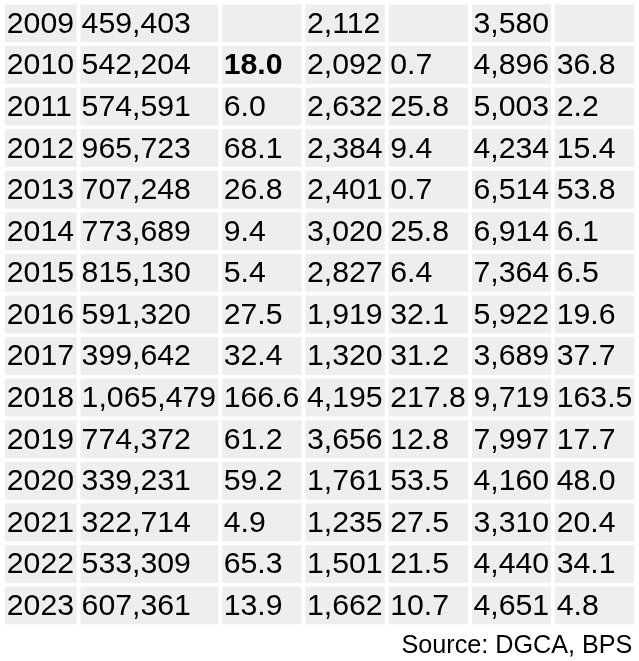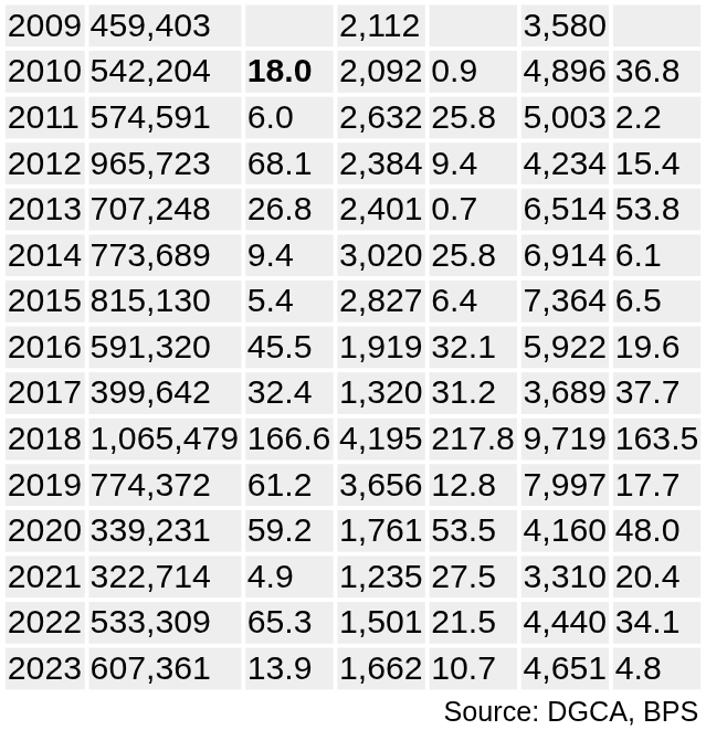2010 | column 5: 0.7 -> 0.9
2016 | column 3: 27.5 -> 45.5
